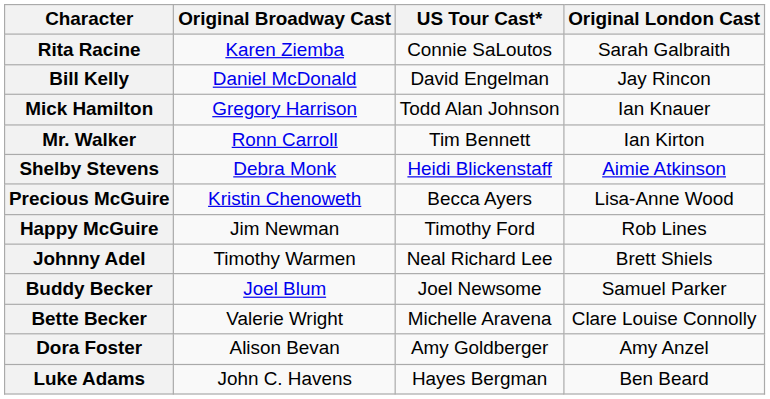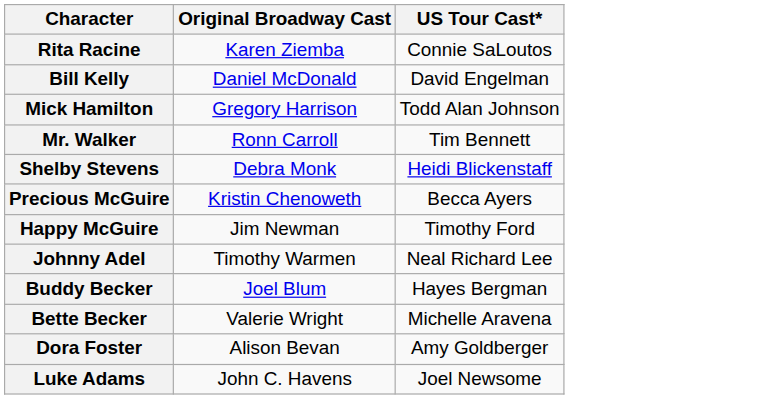- column: Original London Cast | Sarah Galbraith | Jay Rincon | Ian Knauer | Ian Kirton | Aimie Atkinson | Lisa-Anne Wood | Rob Lines | Brett Shiels | Samuel Parker | Clare Louise Connolly | Amy Anzel | Ben Beard
Buddy Becker | US Tour Cast*: Joel Newsome -> Hayes Bergman
Luke Adams | US Tour Cast*: Hayes Bergman -> Joel Newsome
